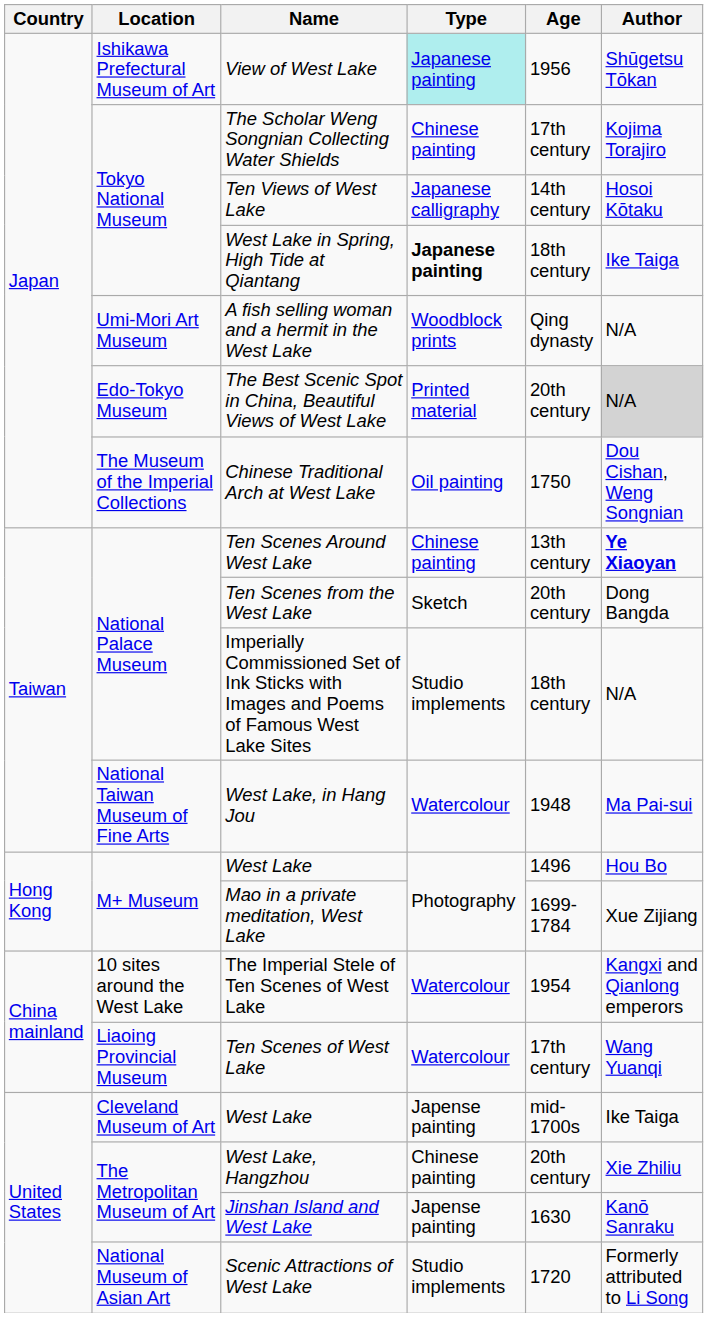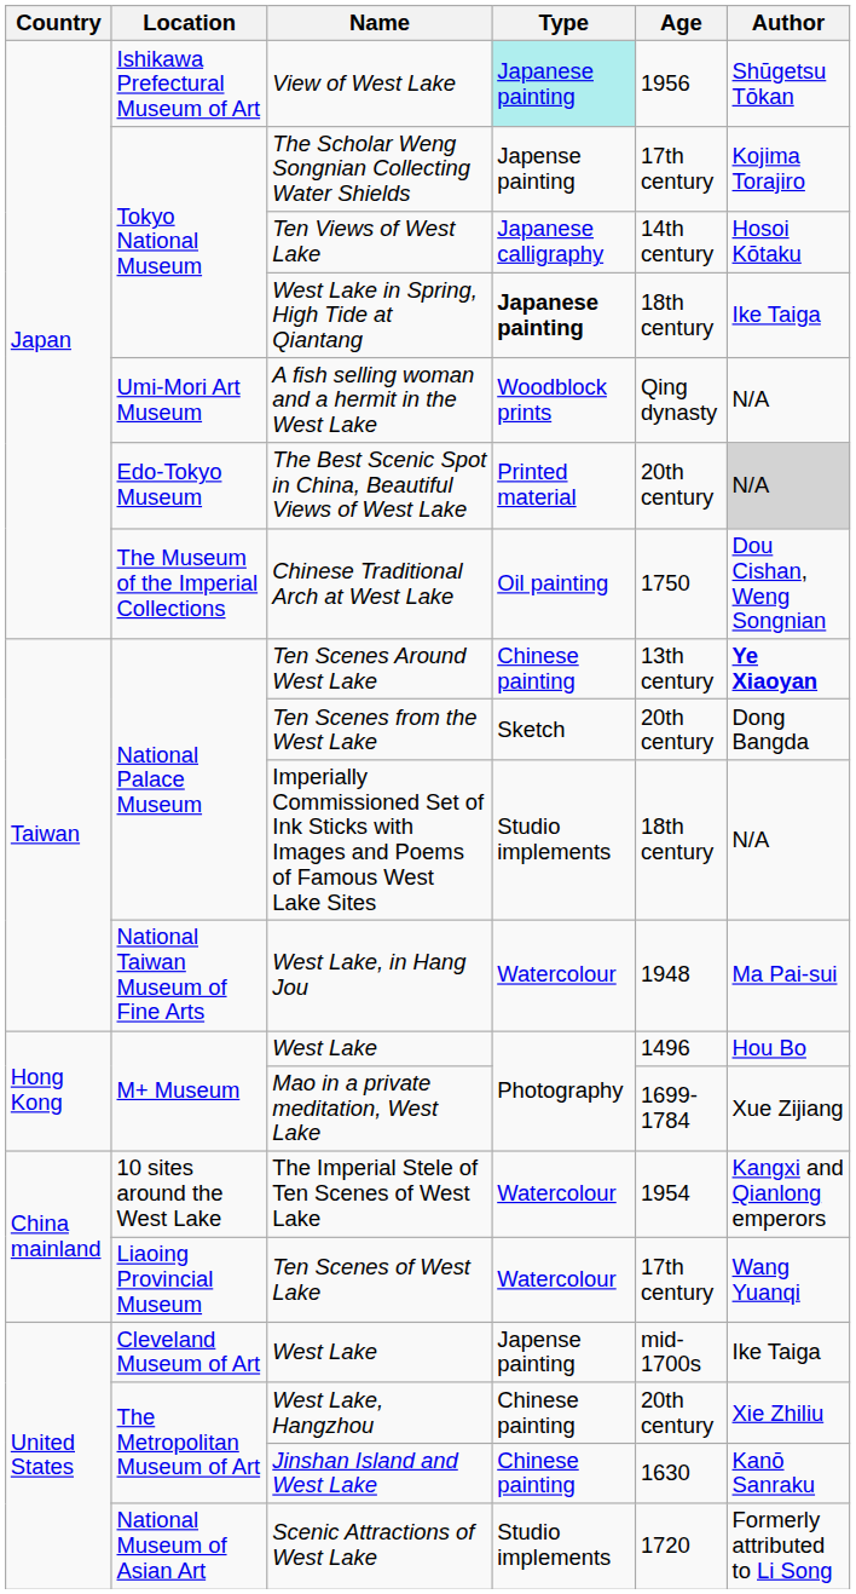The Scholar Weng Songnian Collecting Water Shields | Type: Chinese painting -> Japense painting
Jinshan Island and West Lake | Type: Japense painting -> Chinese painting
